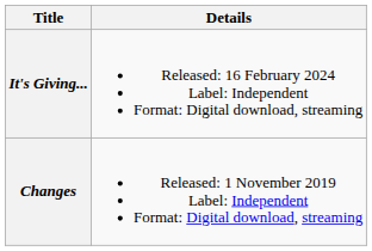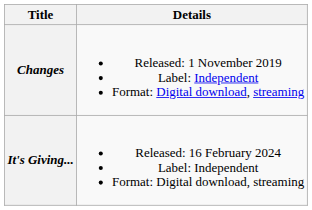rows swapped: Changes <-> It's Giving...
